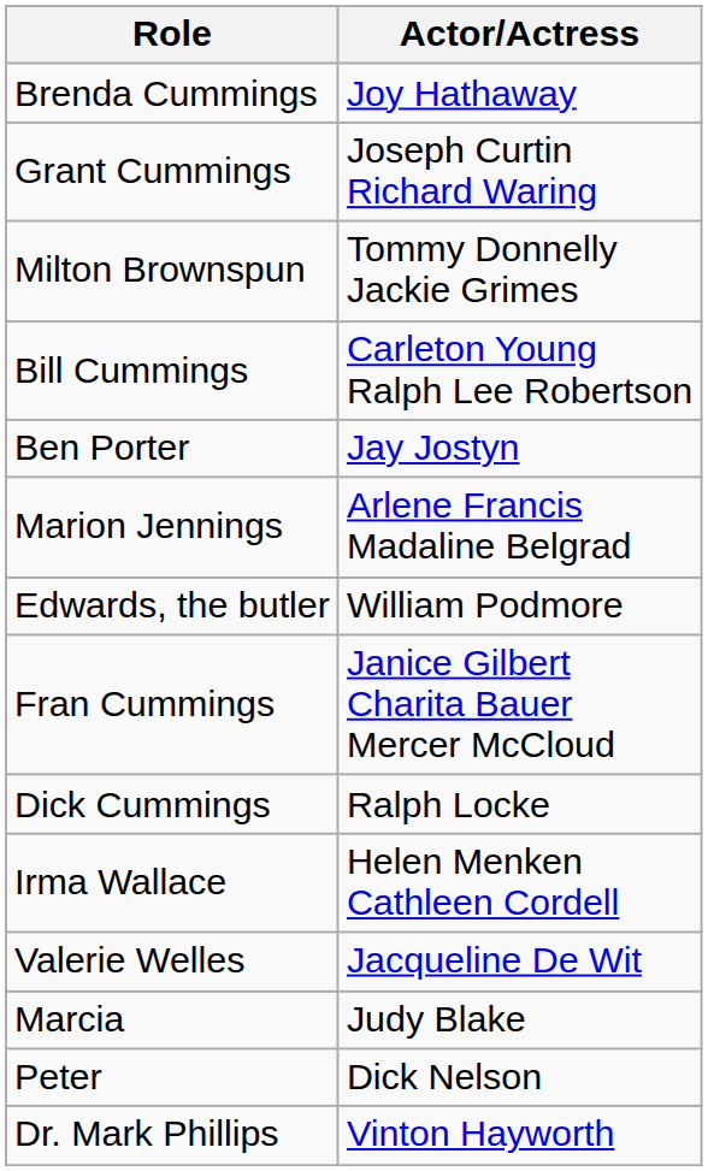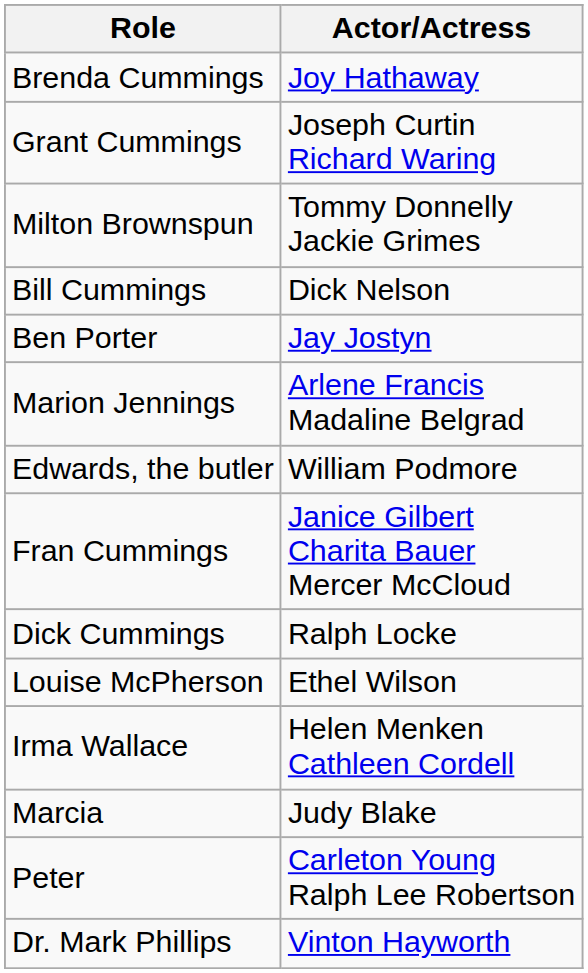Bill Cummings | Actor/Actress: Carleton Young Ralph Lee Robertson -> Dick Nelson
+ row: Louise McPherson | Ethel Wilson
- row: Valerie Welles | Jacqueline De Wit
Peter | Actor/Actress: Dick Nelson -> Carleton Young Ralph Lee Robertson
